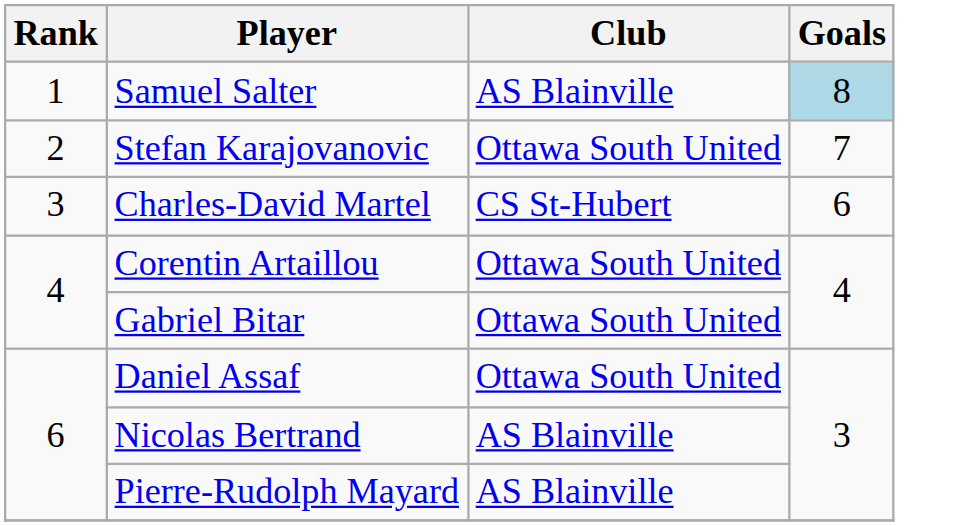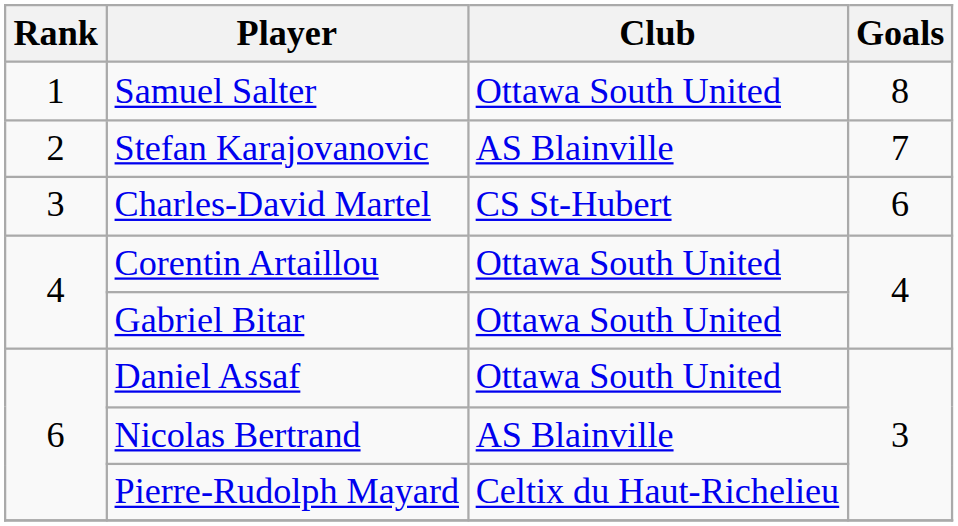Samuel Salter | Club: AS Blainville -> Ottawa South United
Samuel Salter | Goals: lightblue background -> no background
Stefan Karajovanovic | Club: Ottawa South United -> AS Blainville
Pierre-Rudolph Mayard | Club: AS Blainville -> Celtix du Haut-Richelieu
